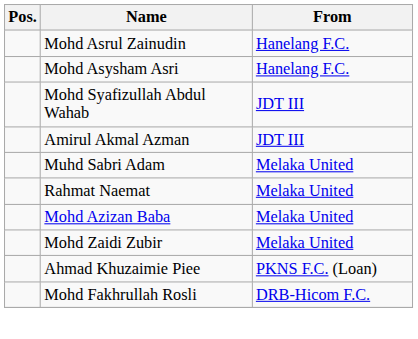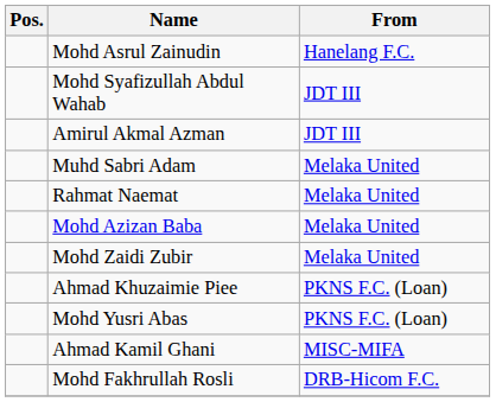- row: Mohd Asysham Asri | Hanelang F.C.
+ row: Mohd Yusri Abas | PKNS F.C. (Loan)
+ row: Ahmad Kamil Ghani | MISC-MIFA
